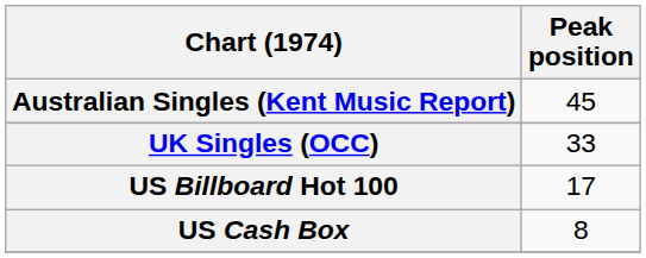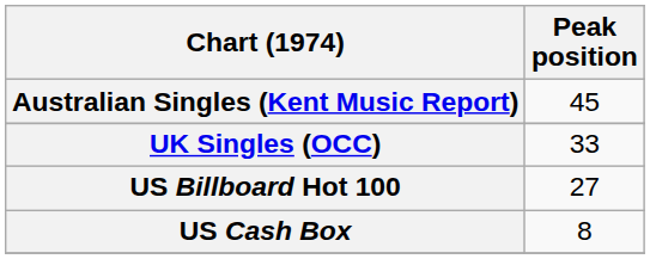US Billboard Hot 100 | Peak position: 17 -> 27
